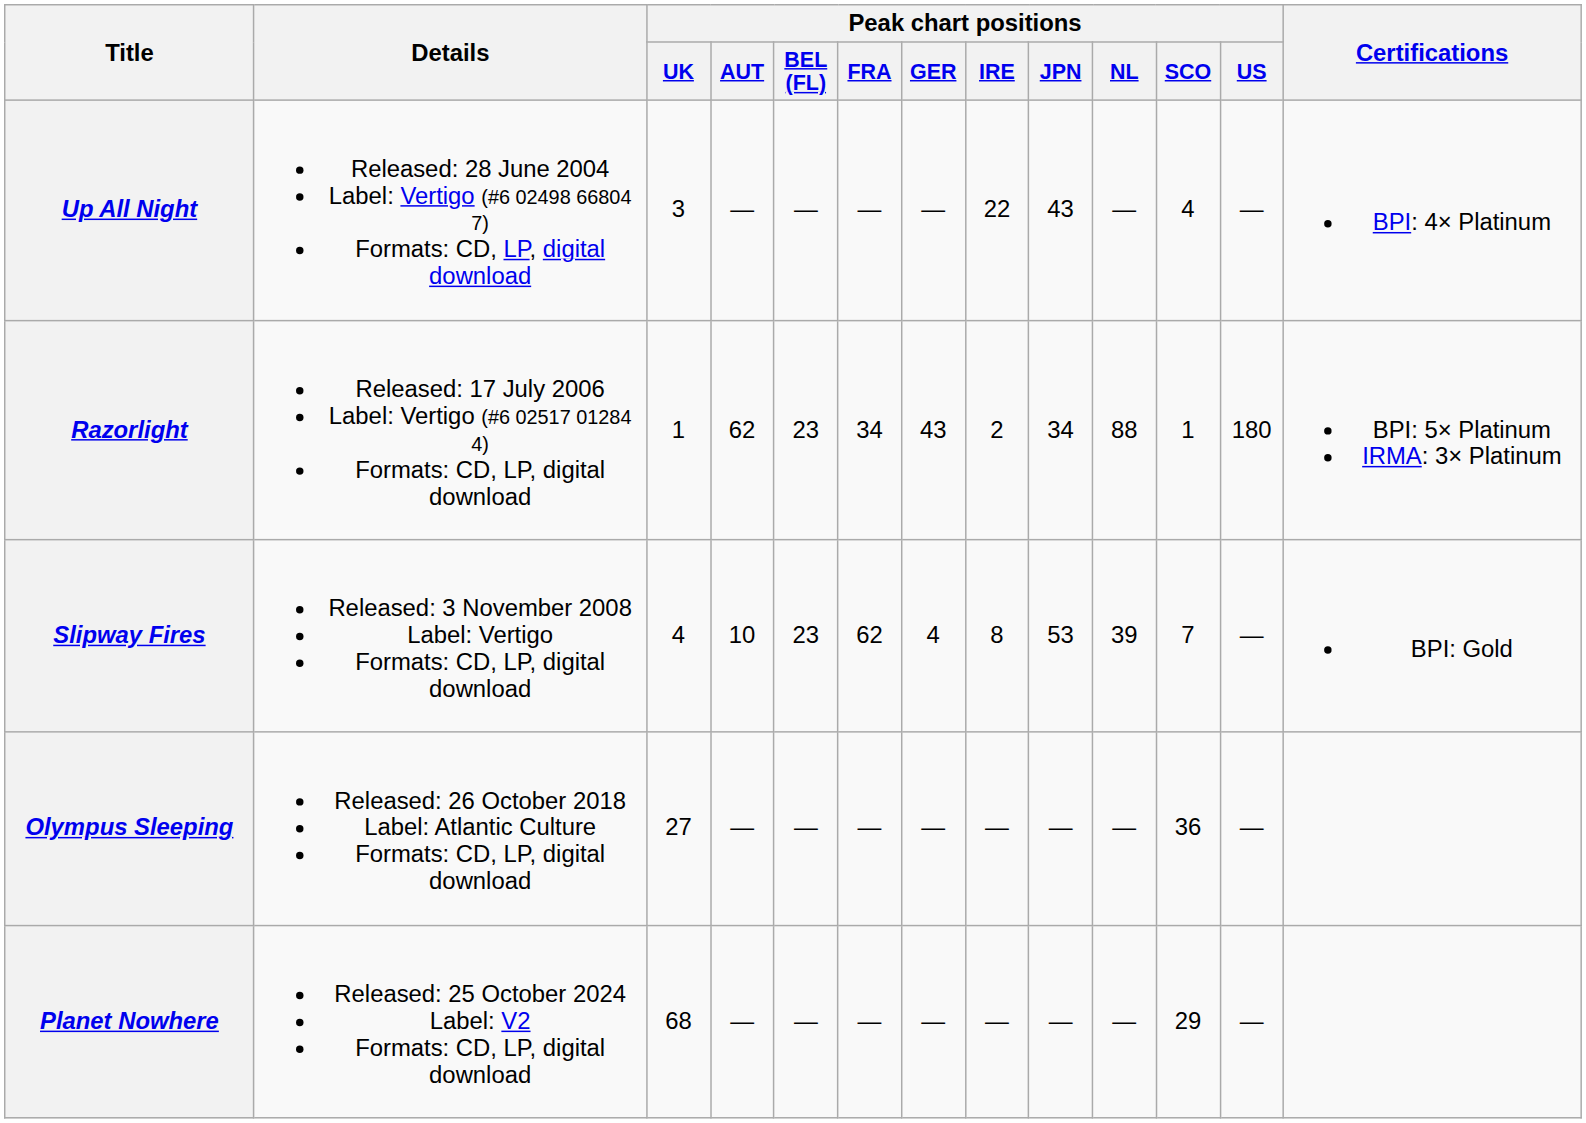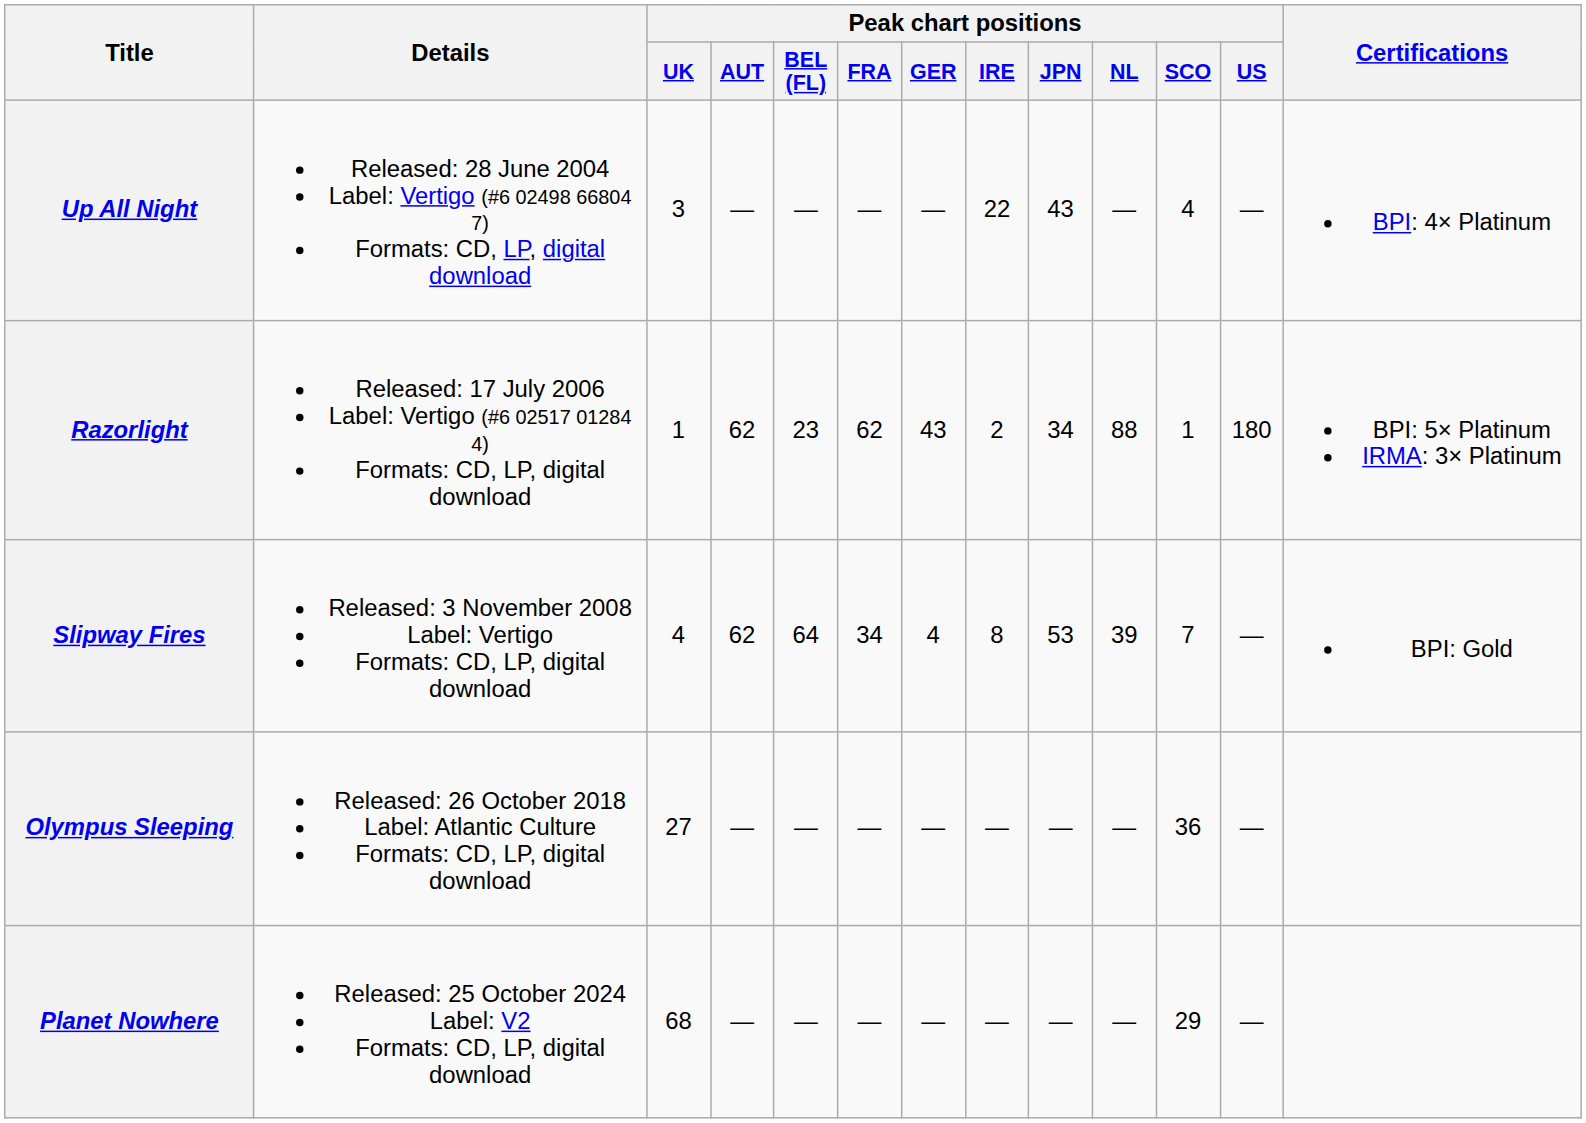Razorlight | Peak chart positions / FRA: 34 -> 62
Slipway Fires | Peak chart positions / AUT: 10 -> 62
Slipway Fires | Peak chart positions / BEL (FL): 23 -> 64
Slipway Fires | Peak chart positions / FRA: 62 -> 34
